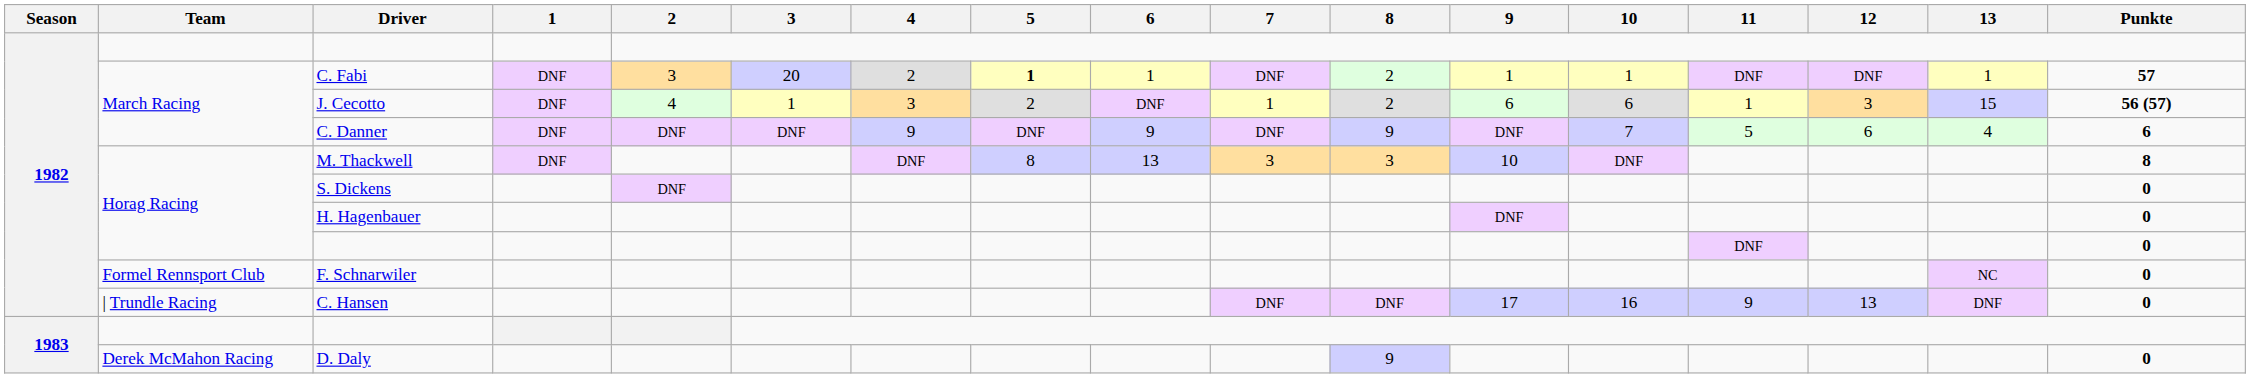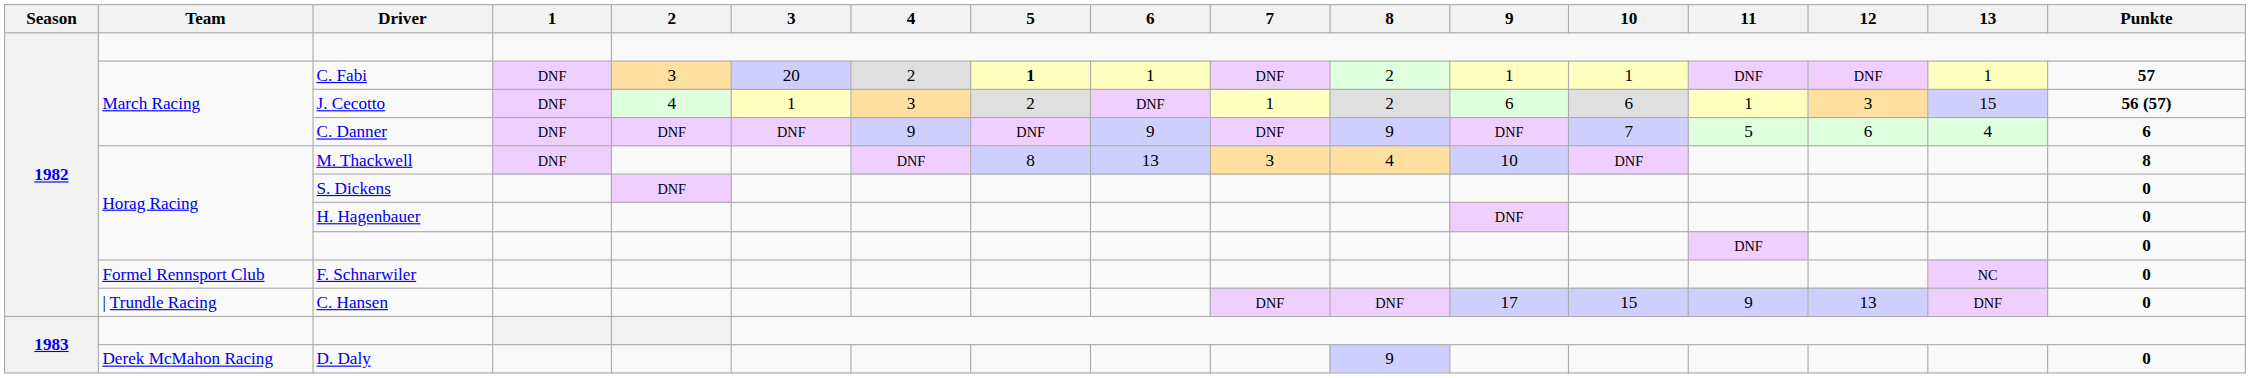M. Thackwell | 8: 3 -> 4
C. Hansen | 10: 16 -> 15
